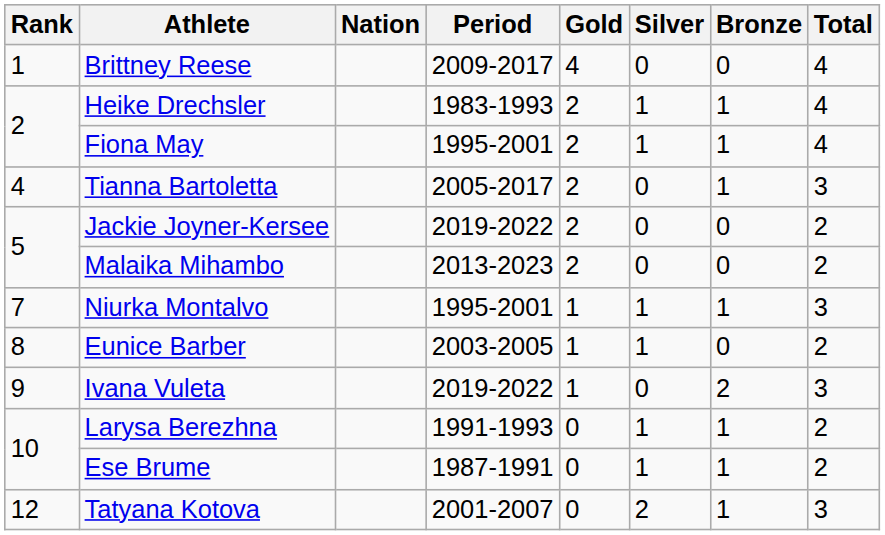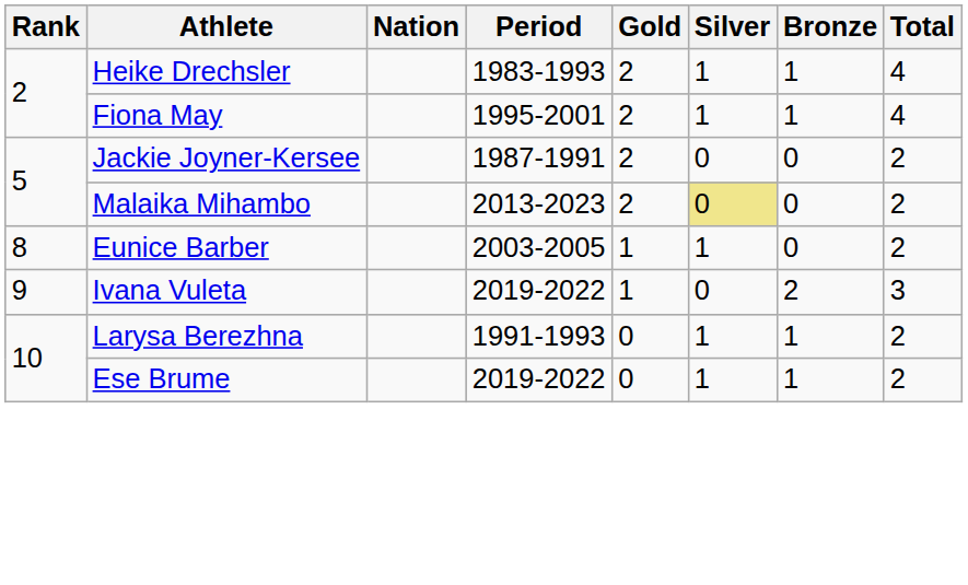- row: 1 | Brittney Reese | 2009-2017 | 4 | 0 | 0 | 4
- row: 4 | Tianna Bartoletta | 2005-2017 | 2 | 0 | 1 | 3
Jackie Joyner-Kersee | Period: 2019-2022 -> 1987-1991
Malaika Mihambo | Silver: no background -> khaki background
- row: 7 | Niurka Montalvo | 1995-2001 | 1 | 1 | 1 | 3
Ese Brume | Period: 1987-1991 -> 2019-2022
- row: 12 | Tatyana Kotova | 2001-2007 | 0 | 2 | 1 | 3
